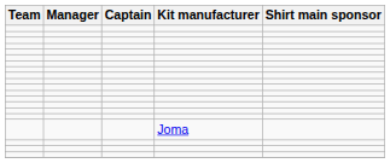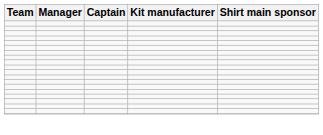- row: Joma
